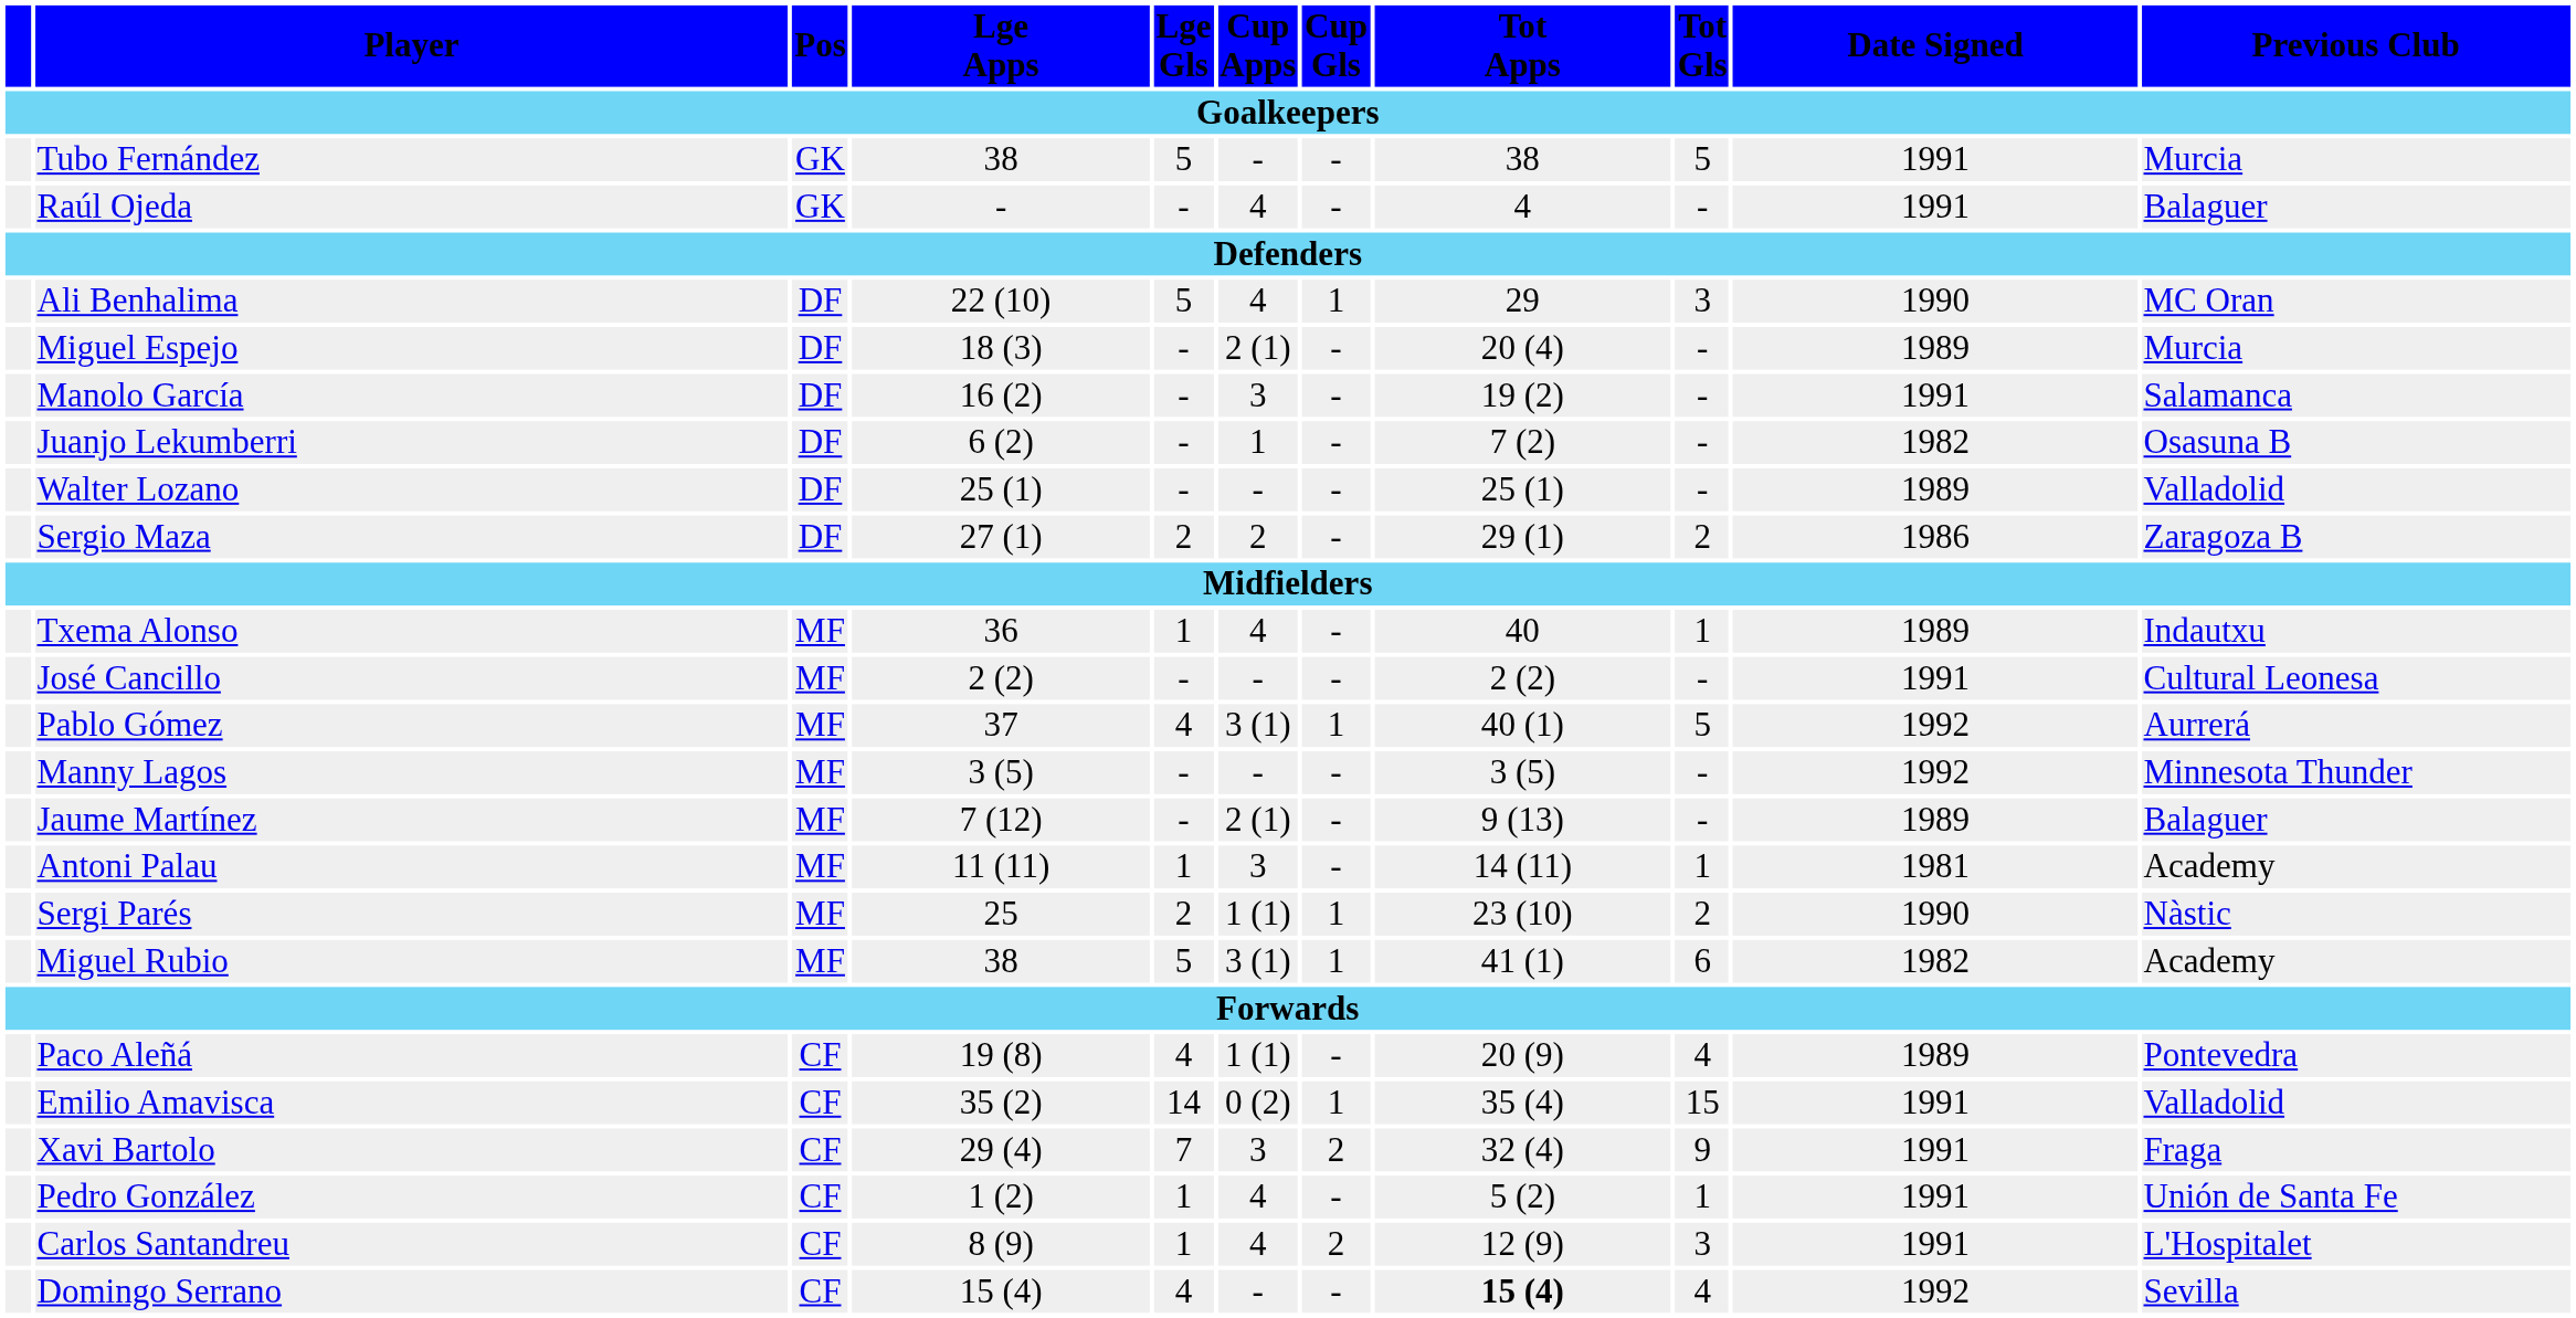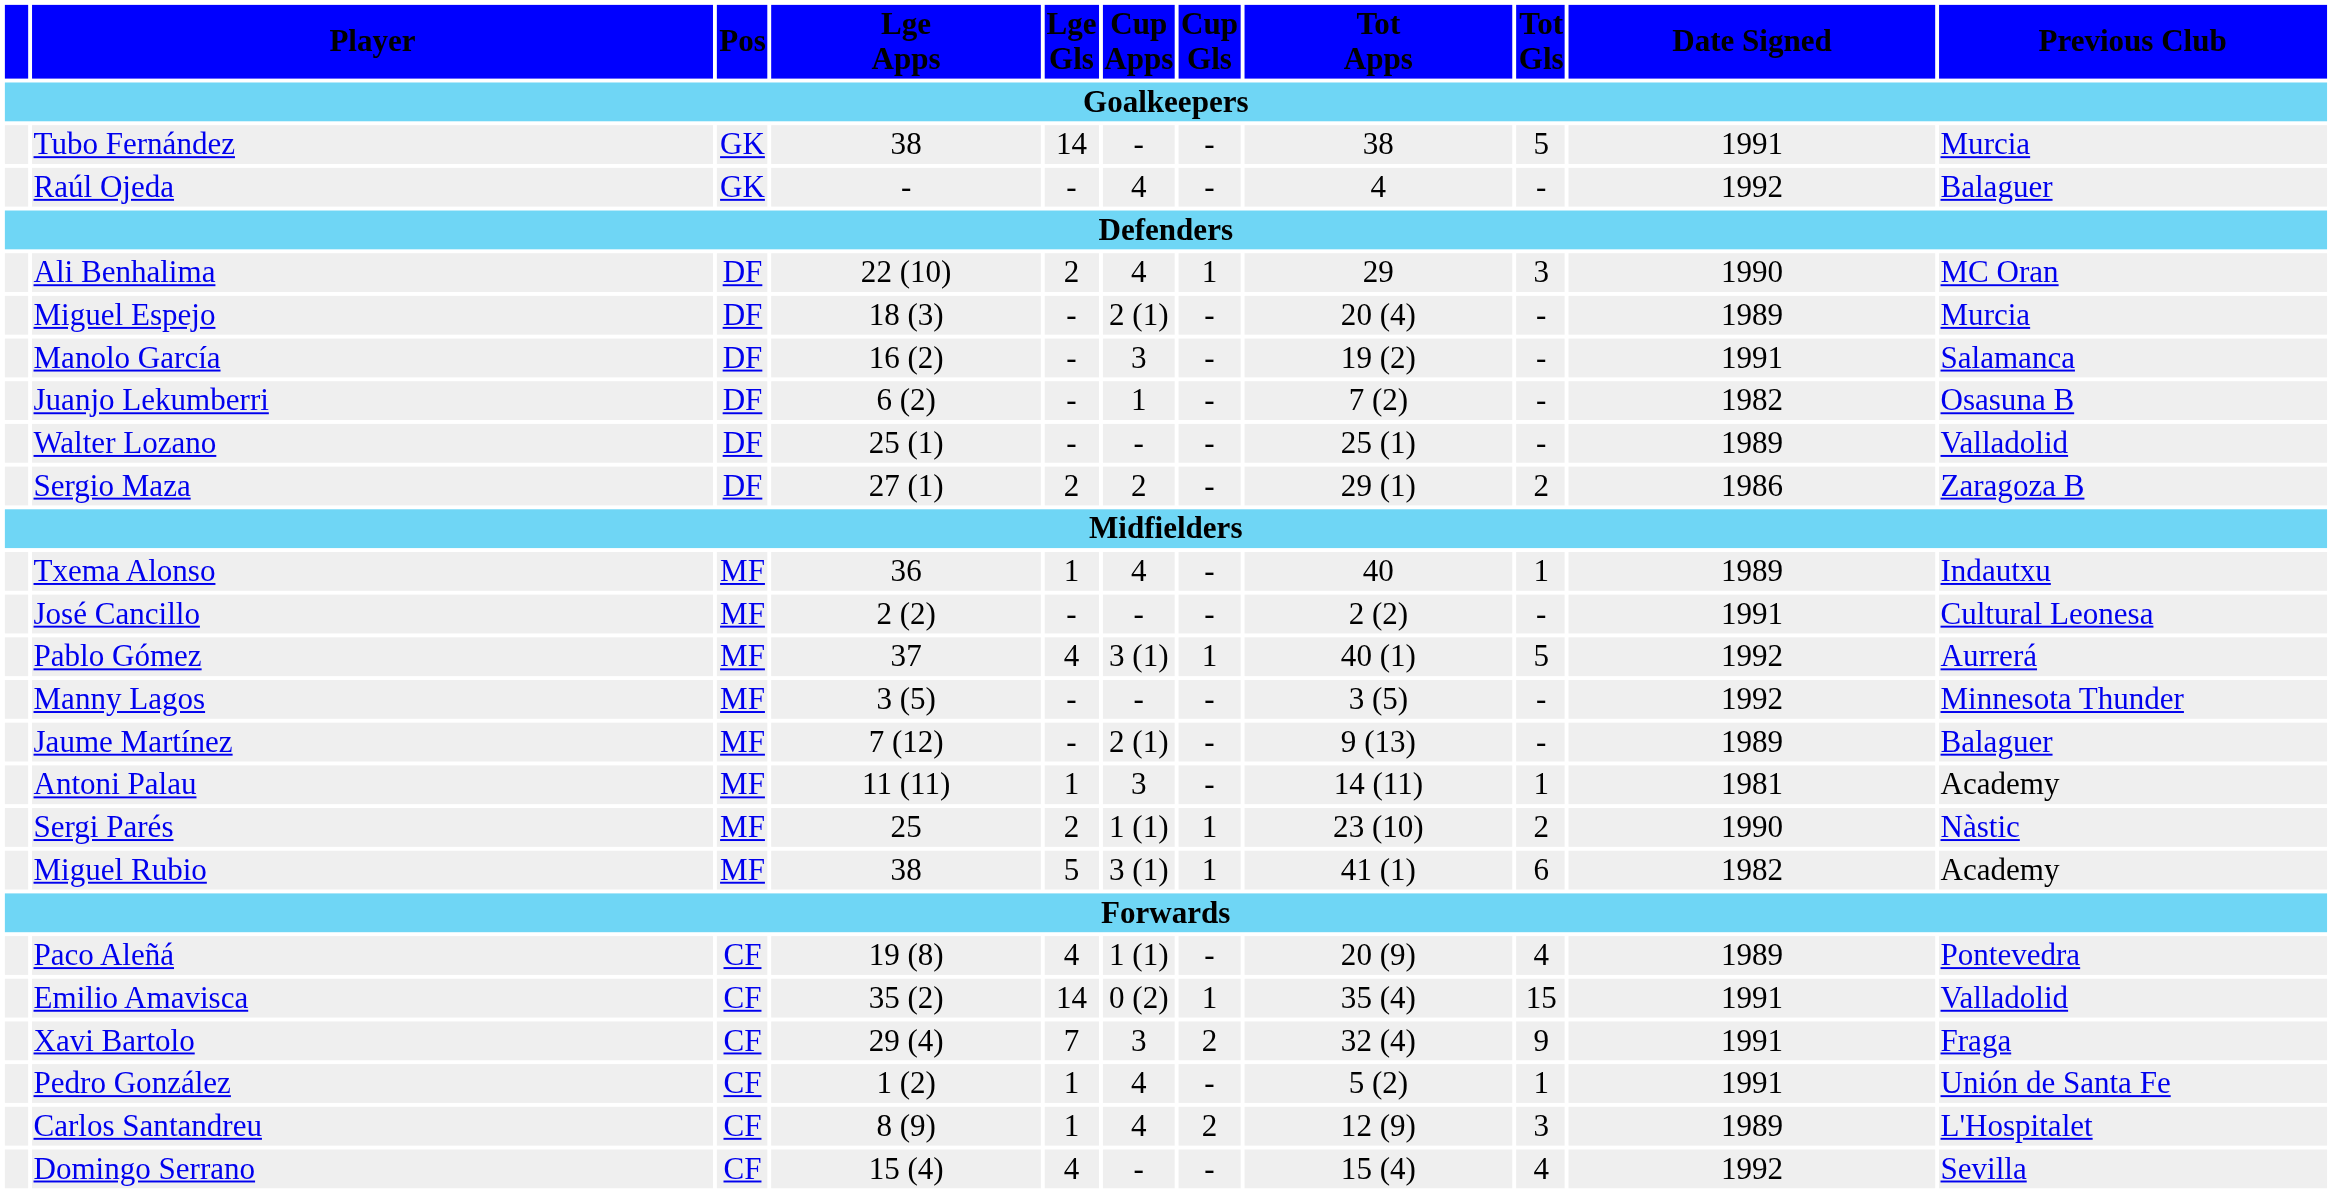Tubo Fernández | Lge Gls: 5 -> 14
Raúl Ojeda | Date Signed: 1991 -> 1992
Ali Benhalima | Lge Gls: 5 -> 2
Carlos Santandreu | Date Signed: 1991 -> 1989
Domingo Serrano | Tot Apps: bold -> normal
